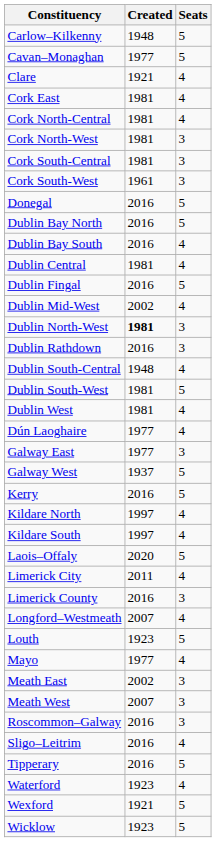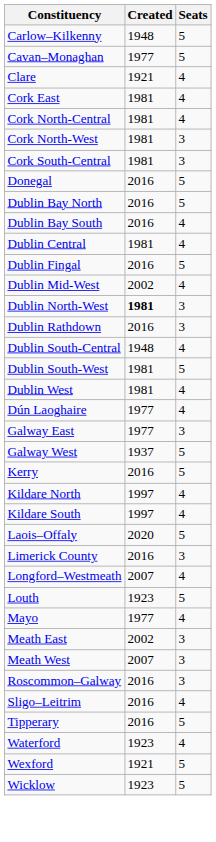- row: Cork South-West | 1961 | 3
- row: Limerick City | 2011 | 4
